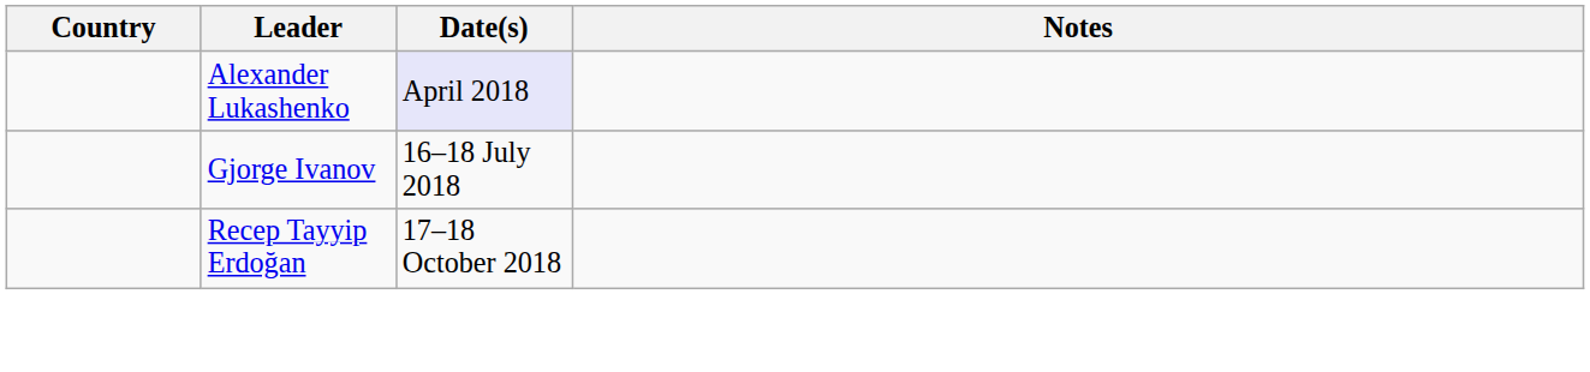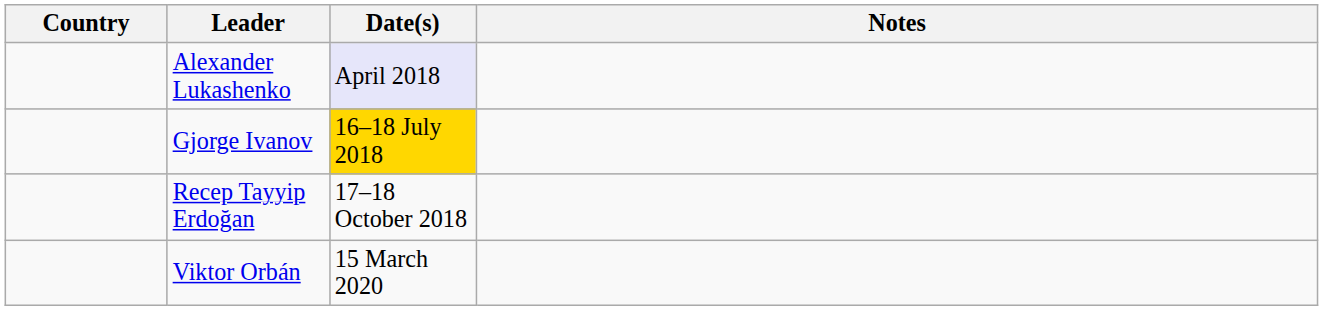Gjorge Ivanov | Date(s): no background -> gold background
+ row: Viktor Orbán | 15 March 2020
